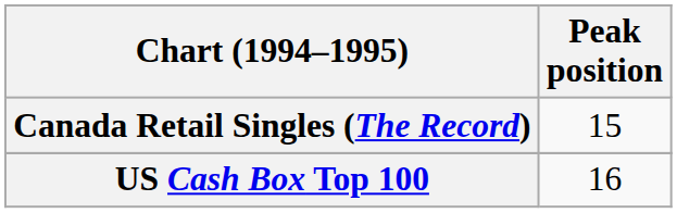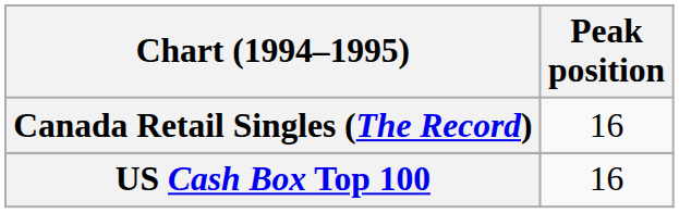Canada Retail Singles (The Record) | Peak position: 15 -> 16
